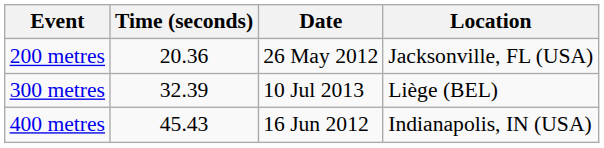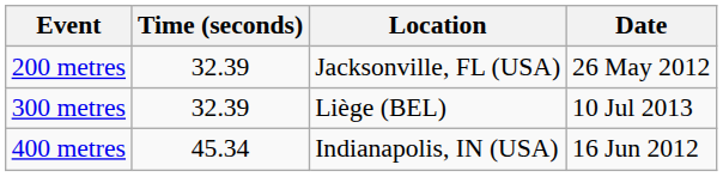columns swapped: Location <-> Date
200 metres | Time (seconds): 20.36 -> 32.39
400 metres | Time (seconds): 45.43 -> 45.34
